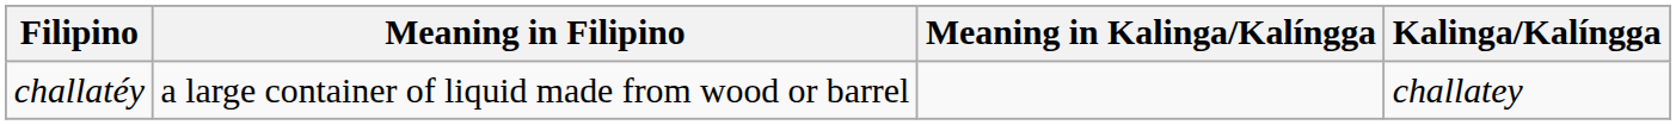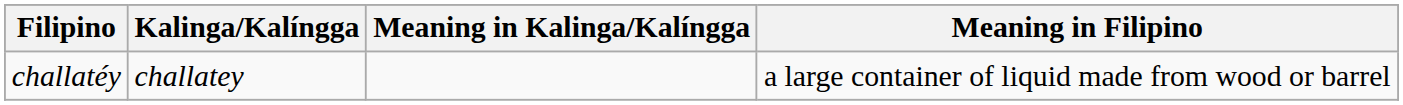columns swapped: Kalinga/Kalíngga <-> Meaning in Filipino
